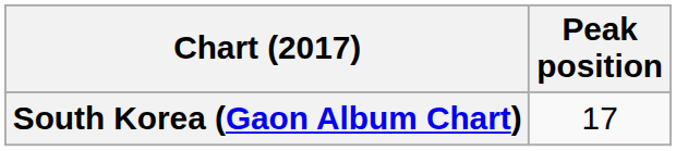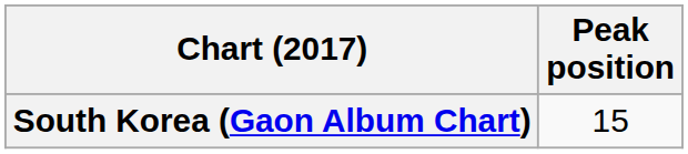South Korea (Gaon Album Chart) | Peak position: 17 -> 15
